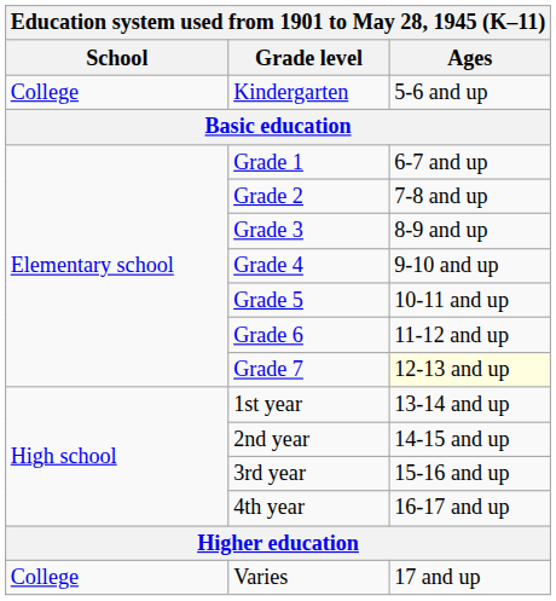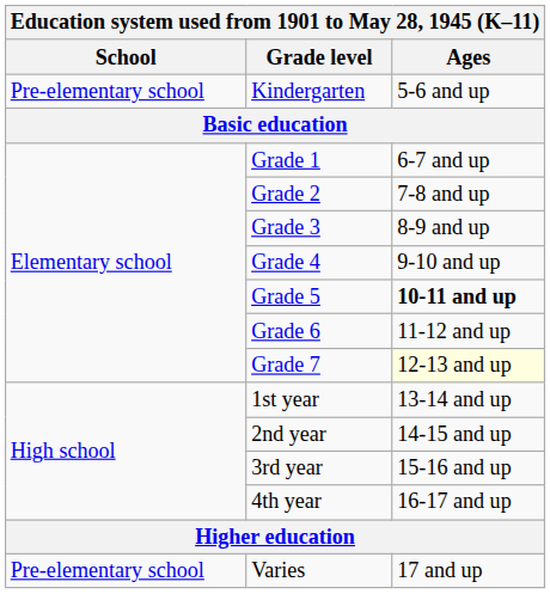Kindergarten | School: College -> Pre-elementary school
Grade 5 | Ages: normal -> bold
Varies | School: College -> Pre-elementary school
